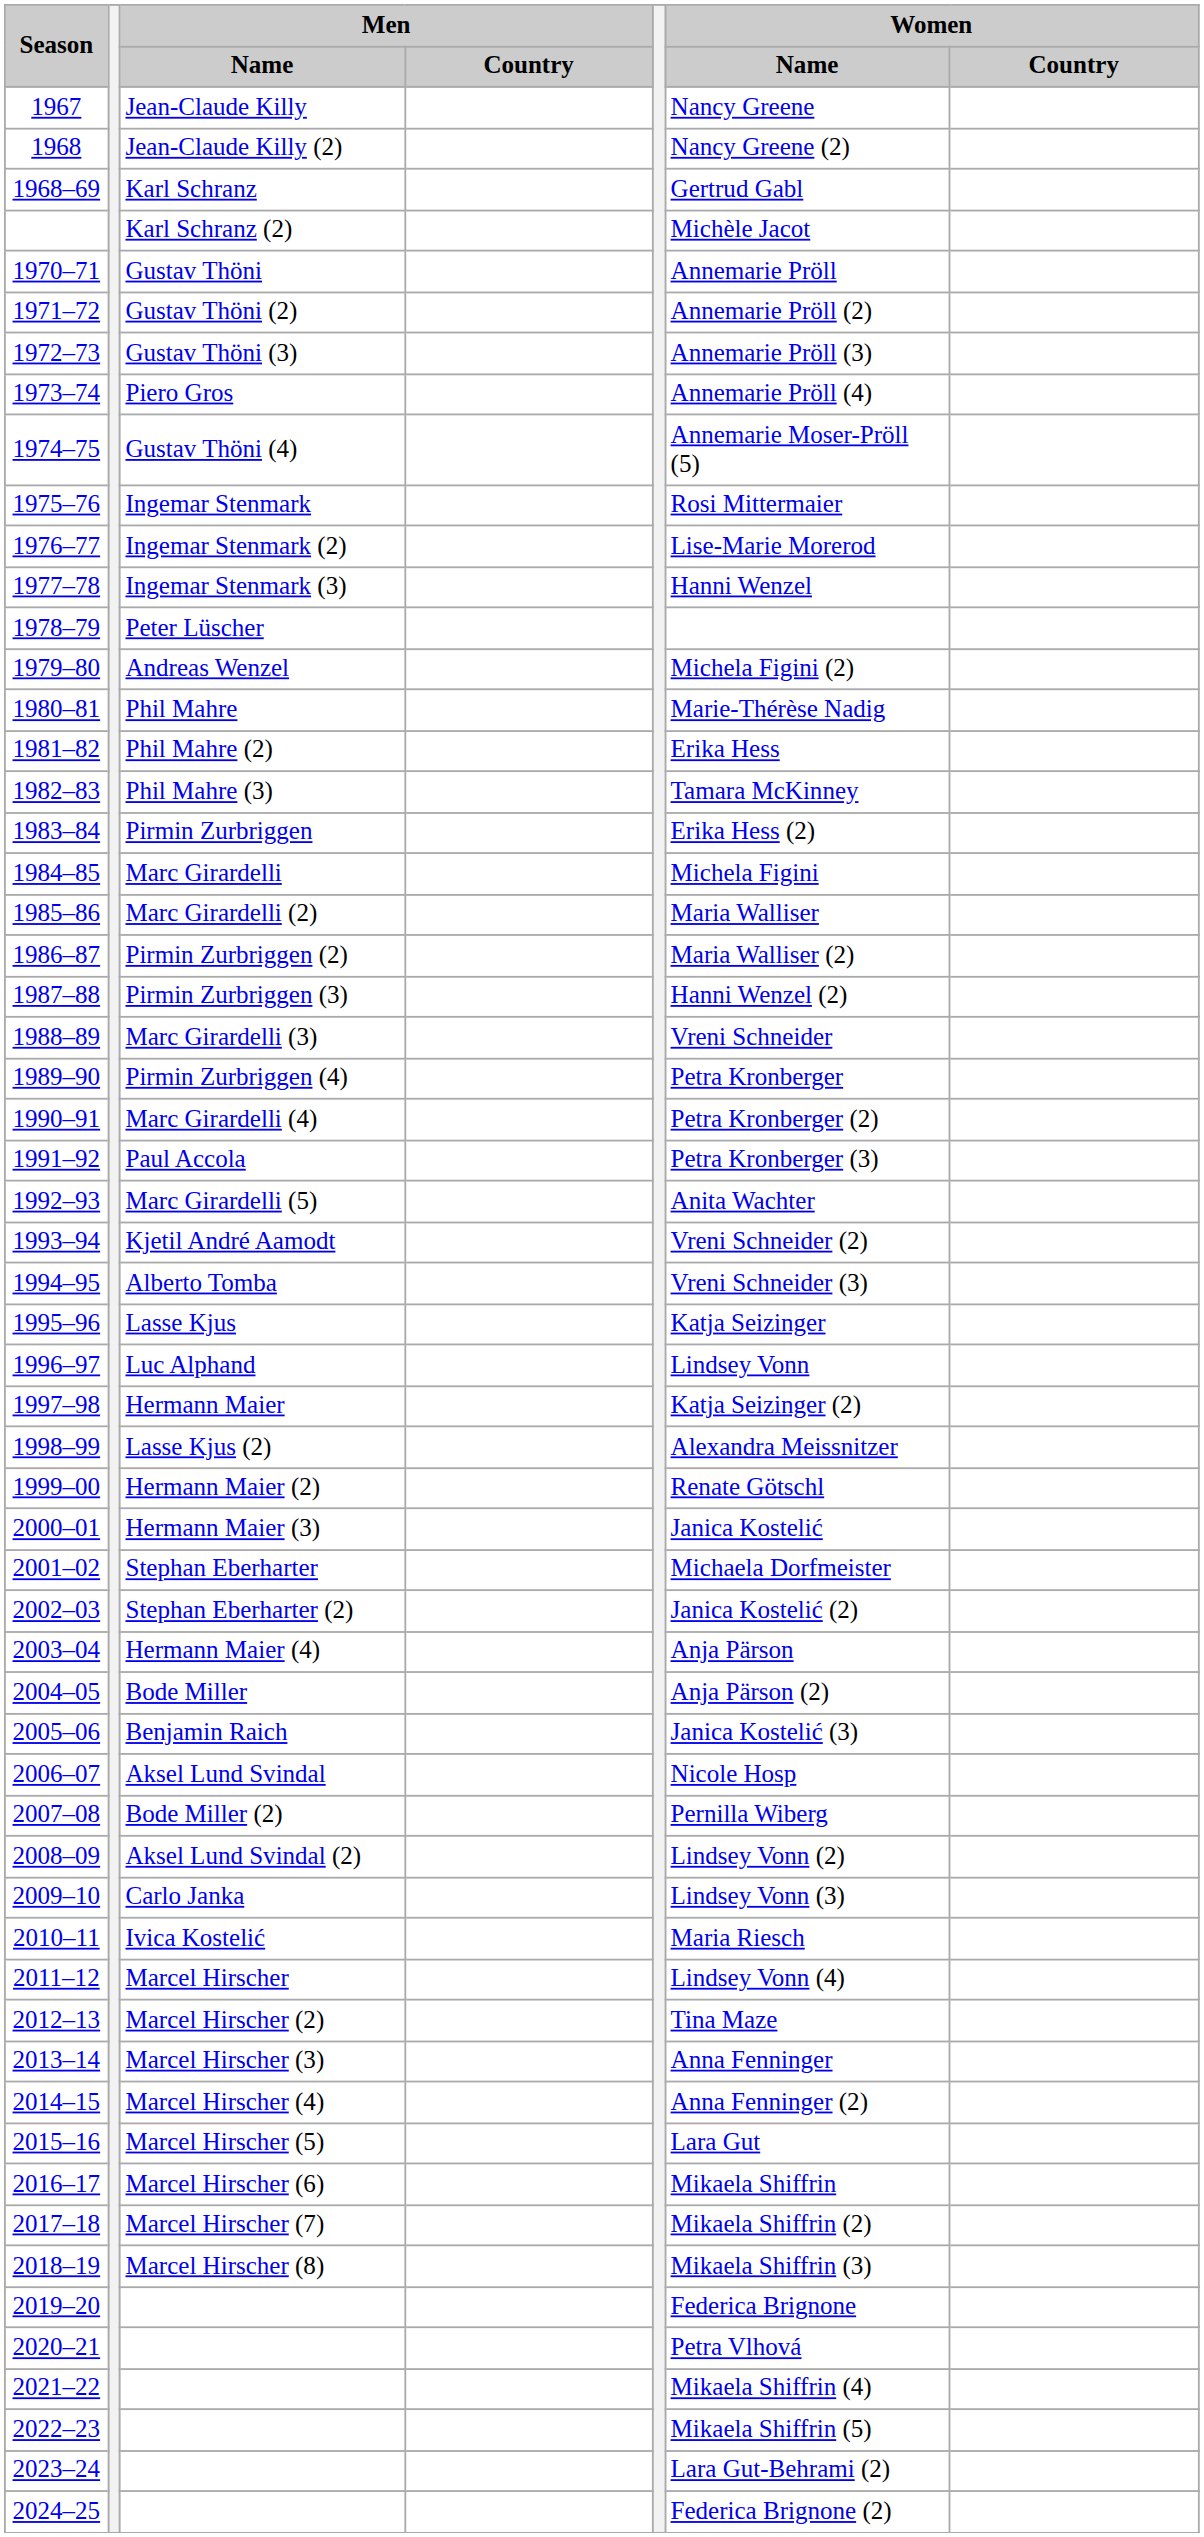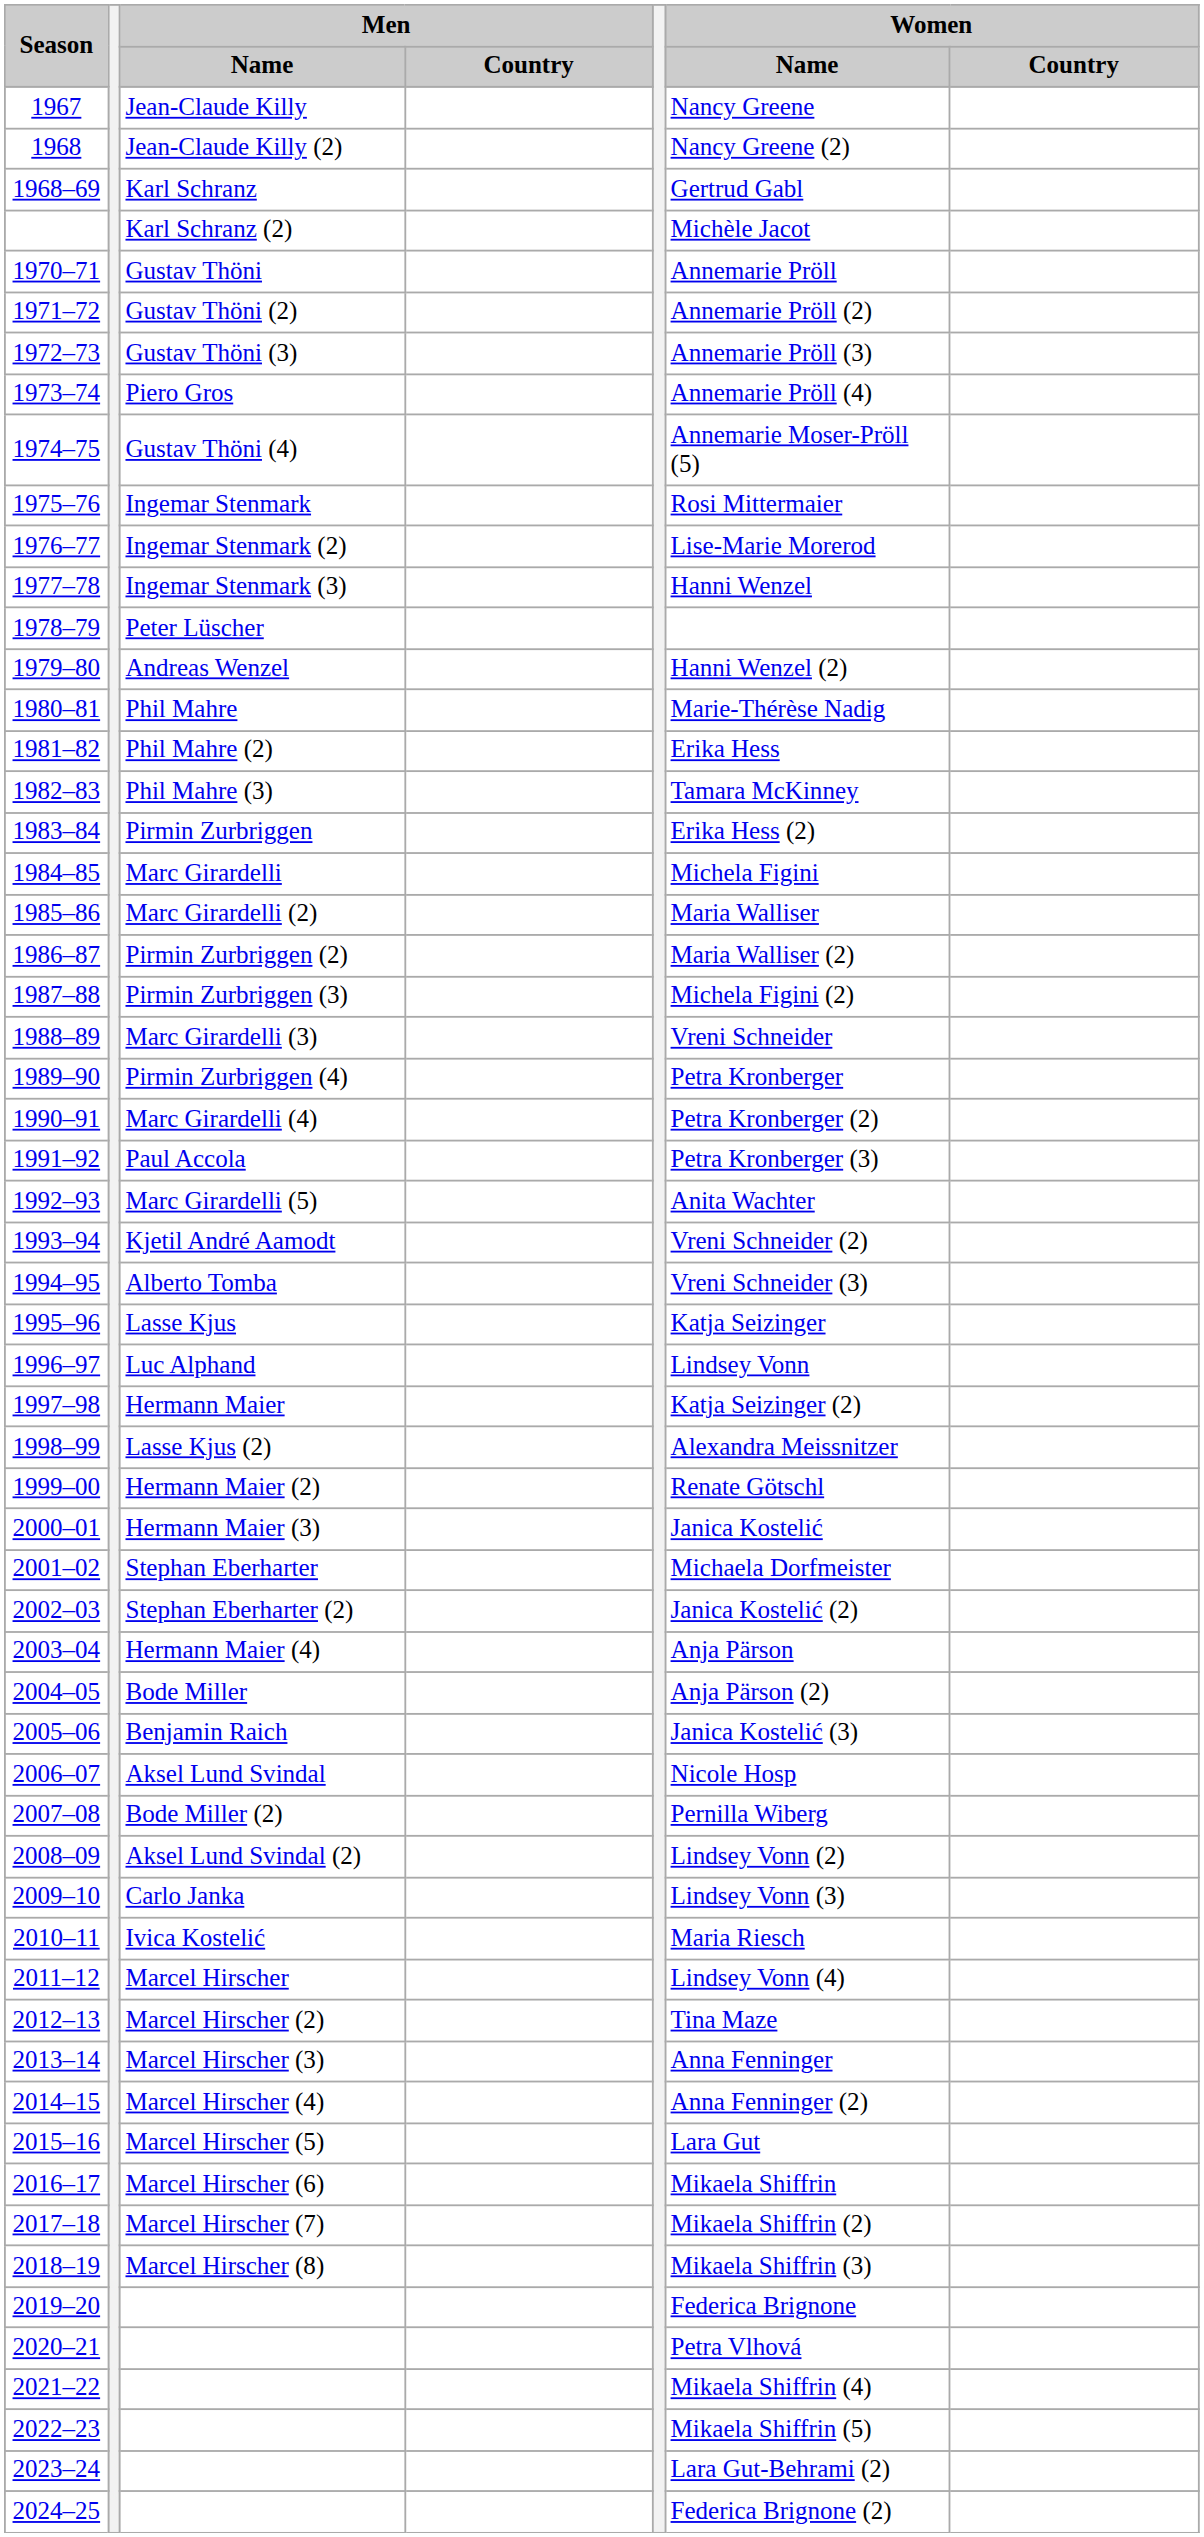Andreas Wenzel | Women / Name: Michela Figini (2) -> Hanni Wenzel (2)
Pirmin Zurbriggen (3) | Women / Name: Hanni Wenzel (2) -> Michela Figini (2)
